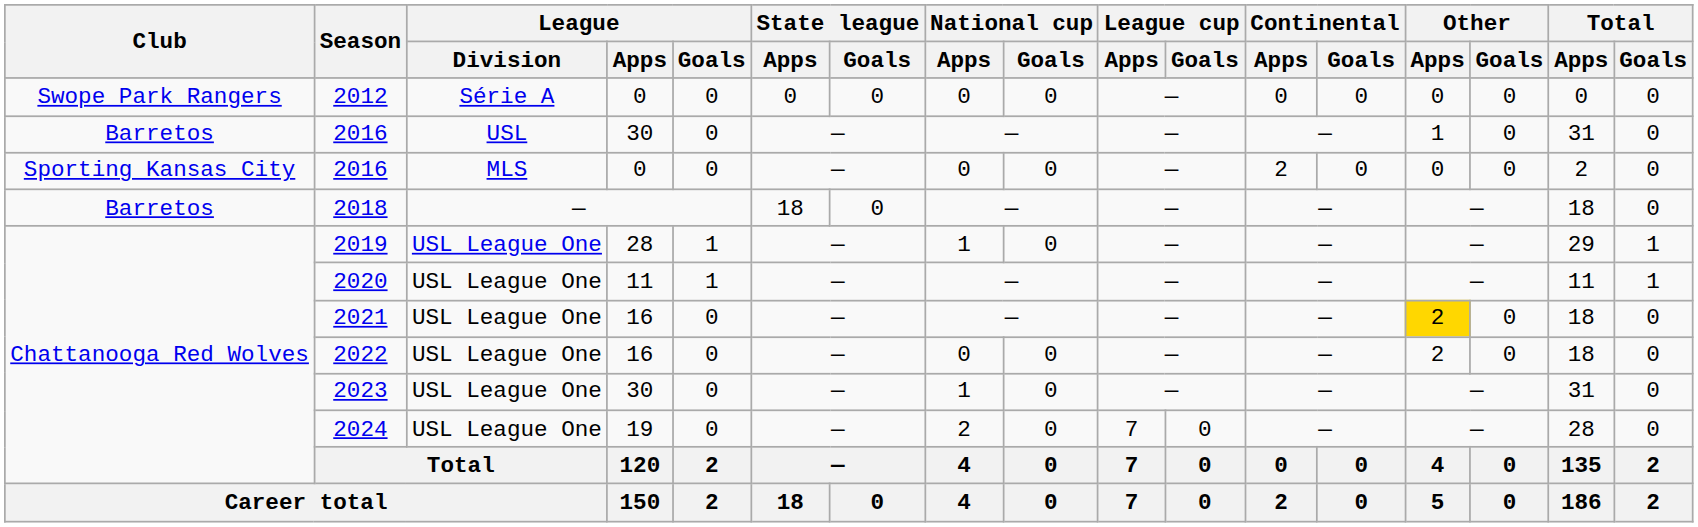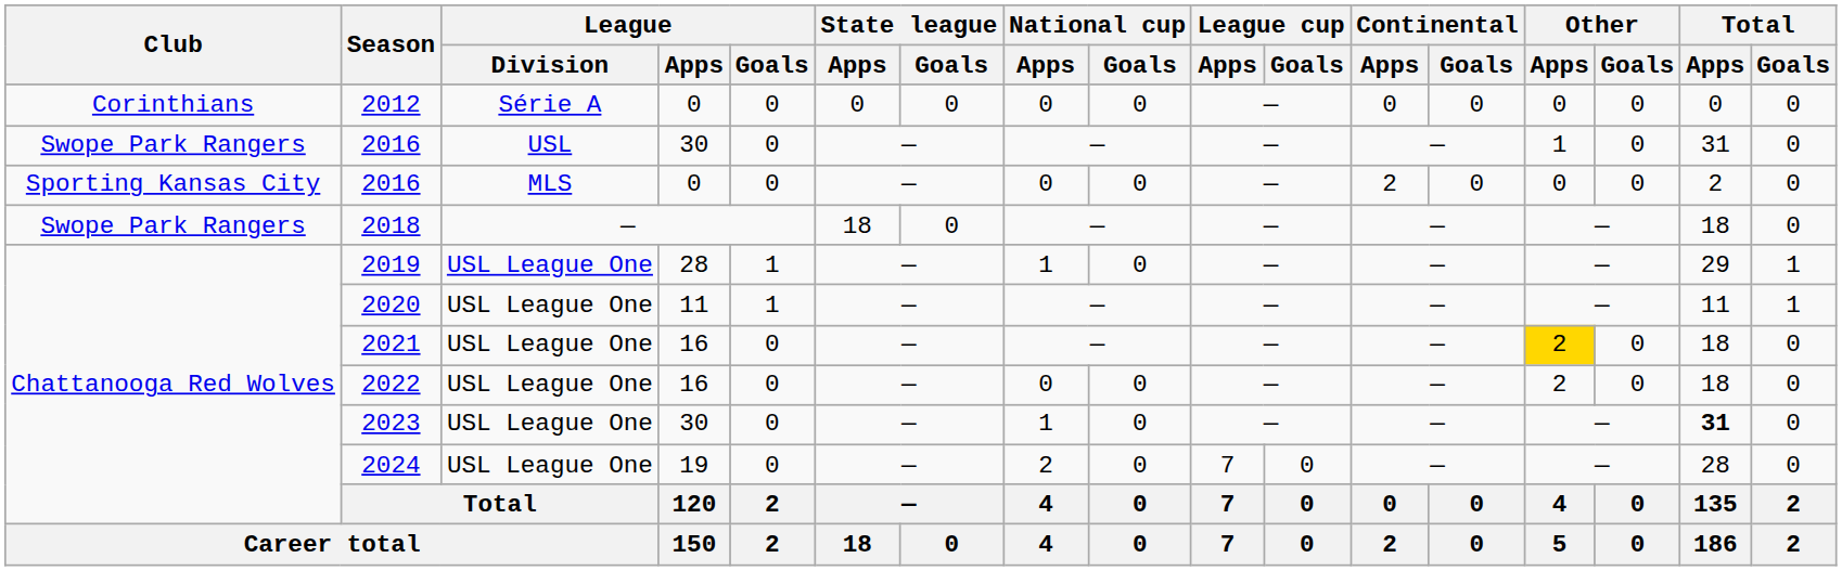2012 | Club: Swope Park Rangers -> Corinthians
2016 / 30 | Club: Barretos -> Swope Park Rangers
2018 | Club: Barretos -> Swope Park Rangers
2023 | Total / Apps: normal -> bold
